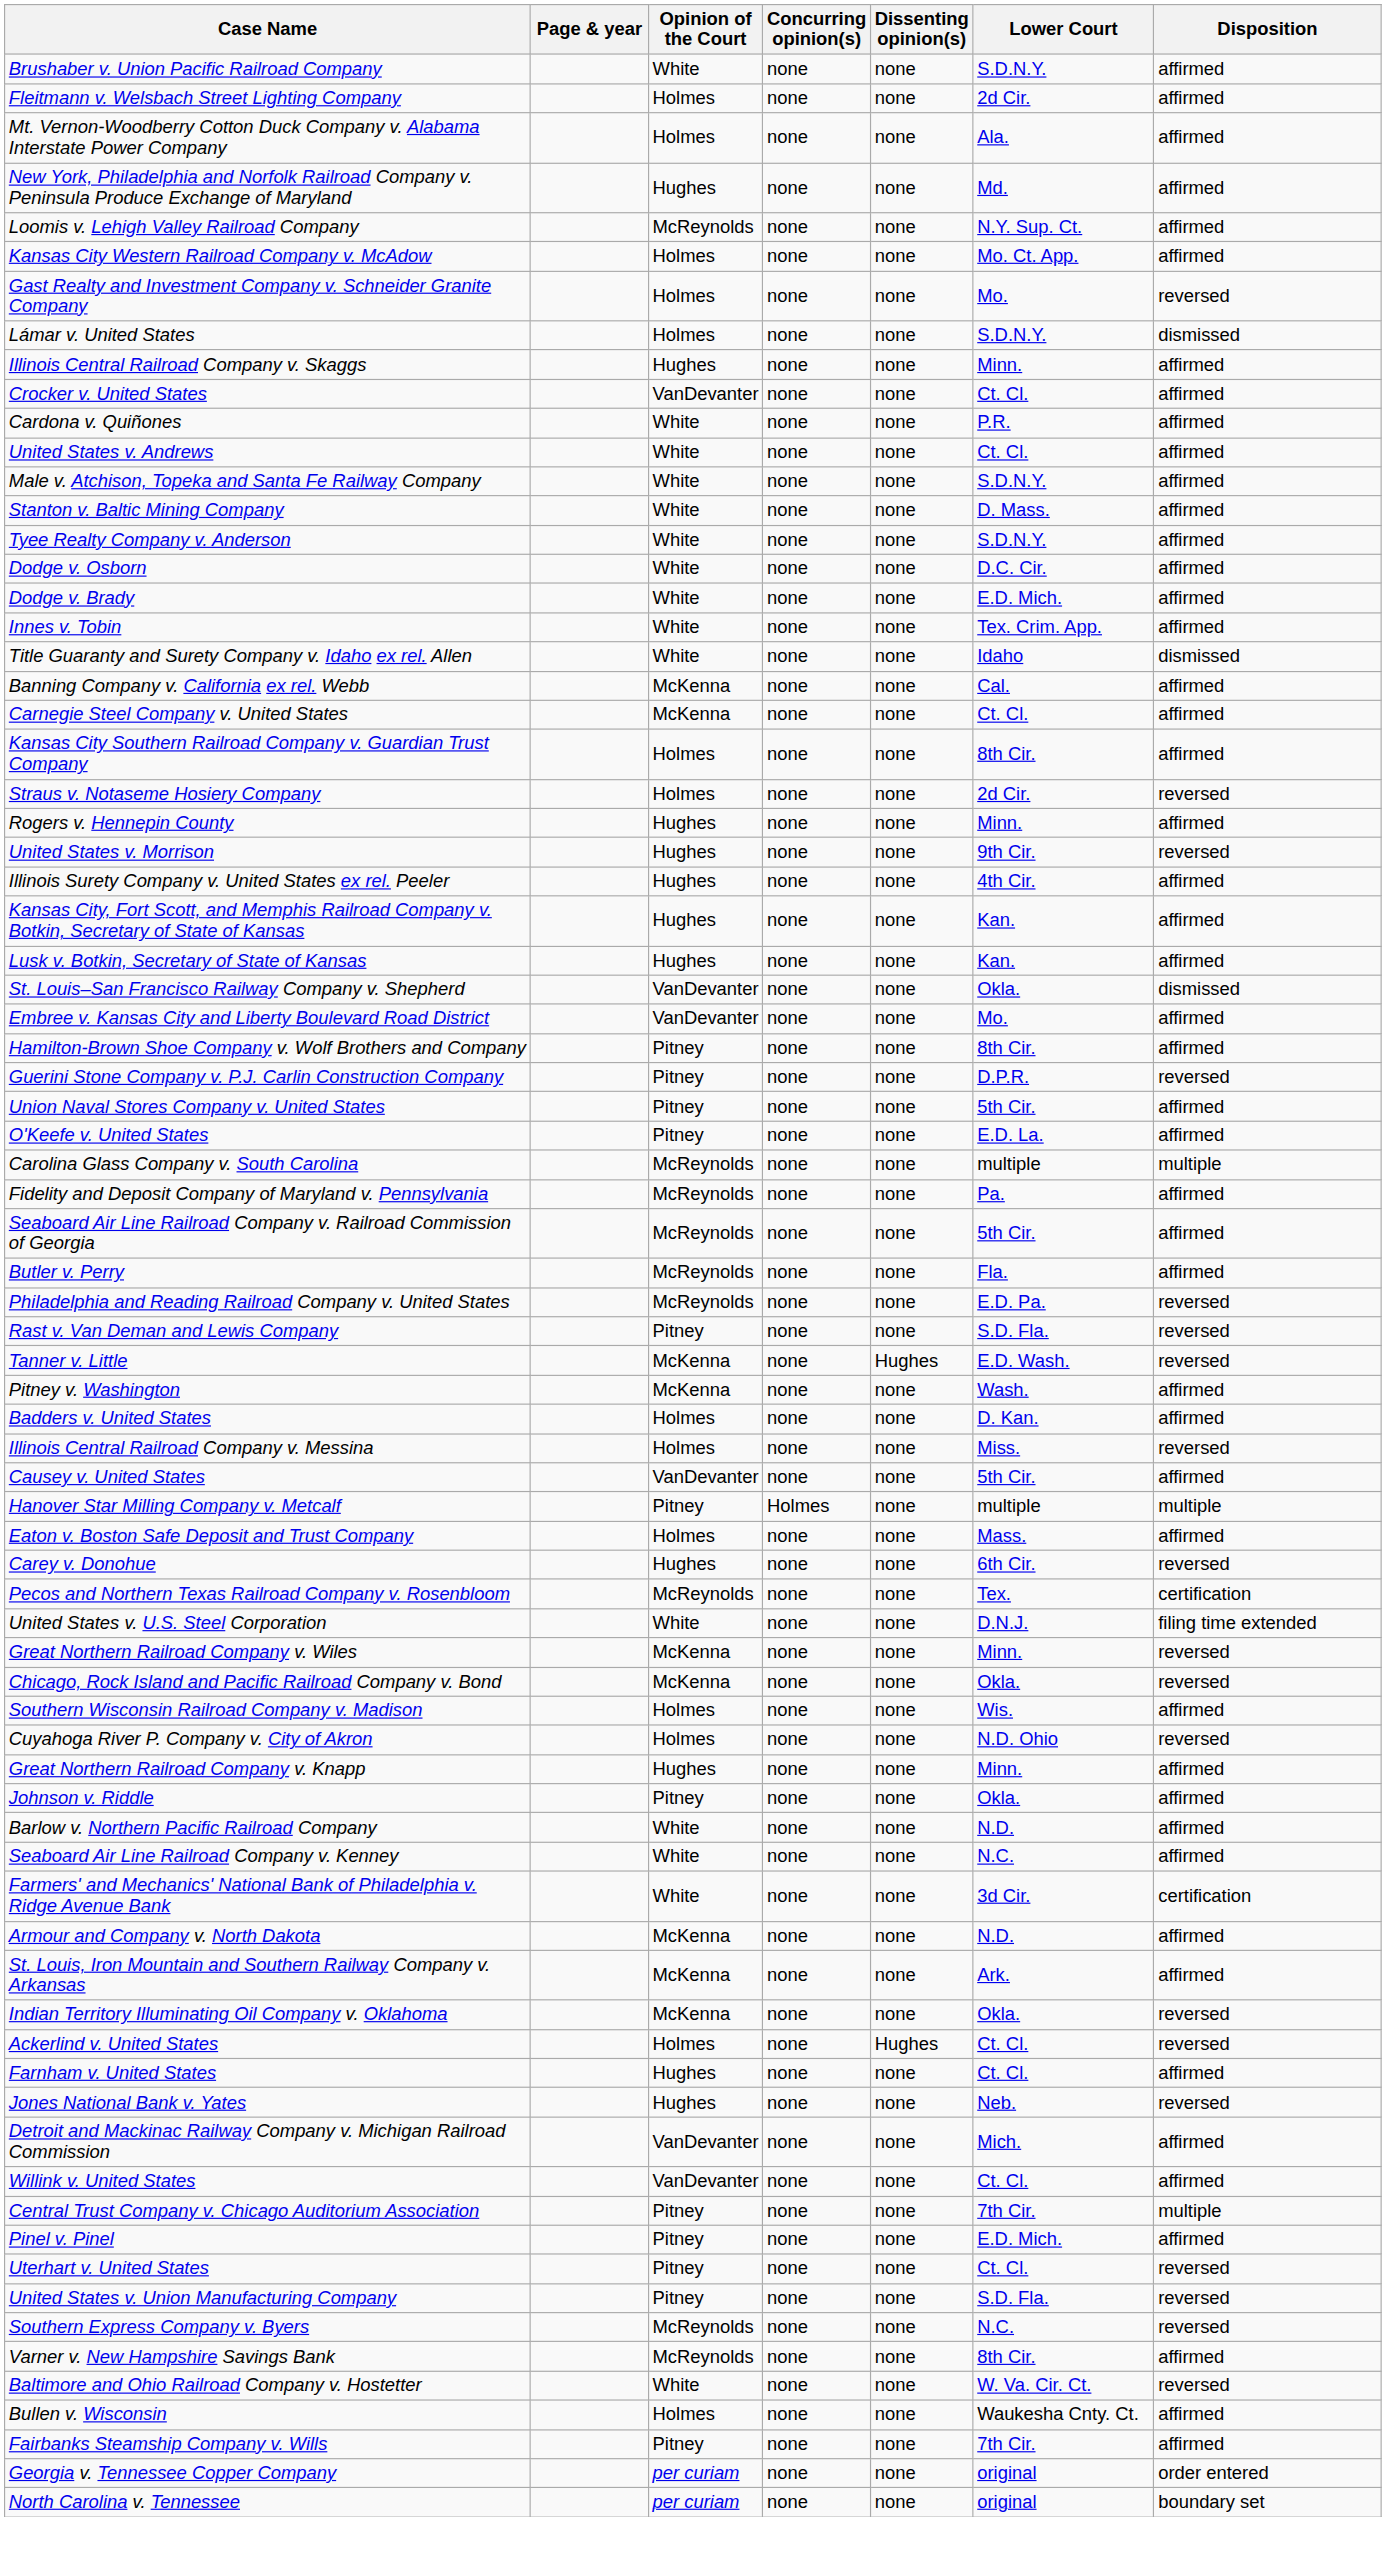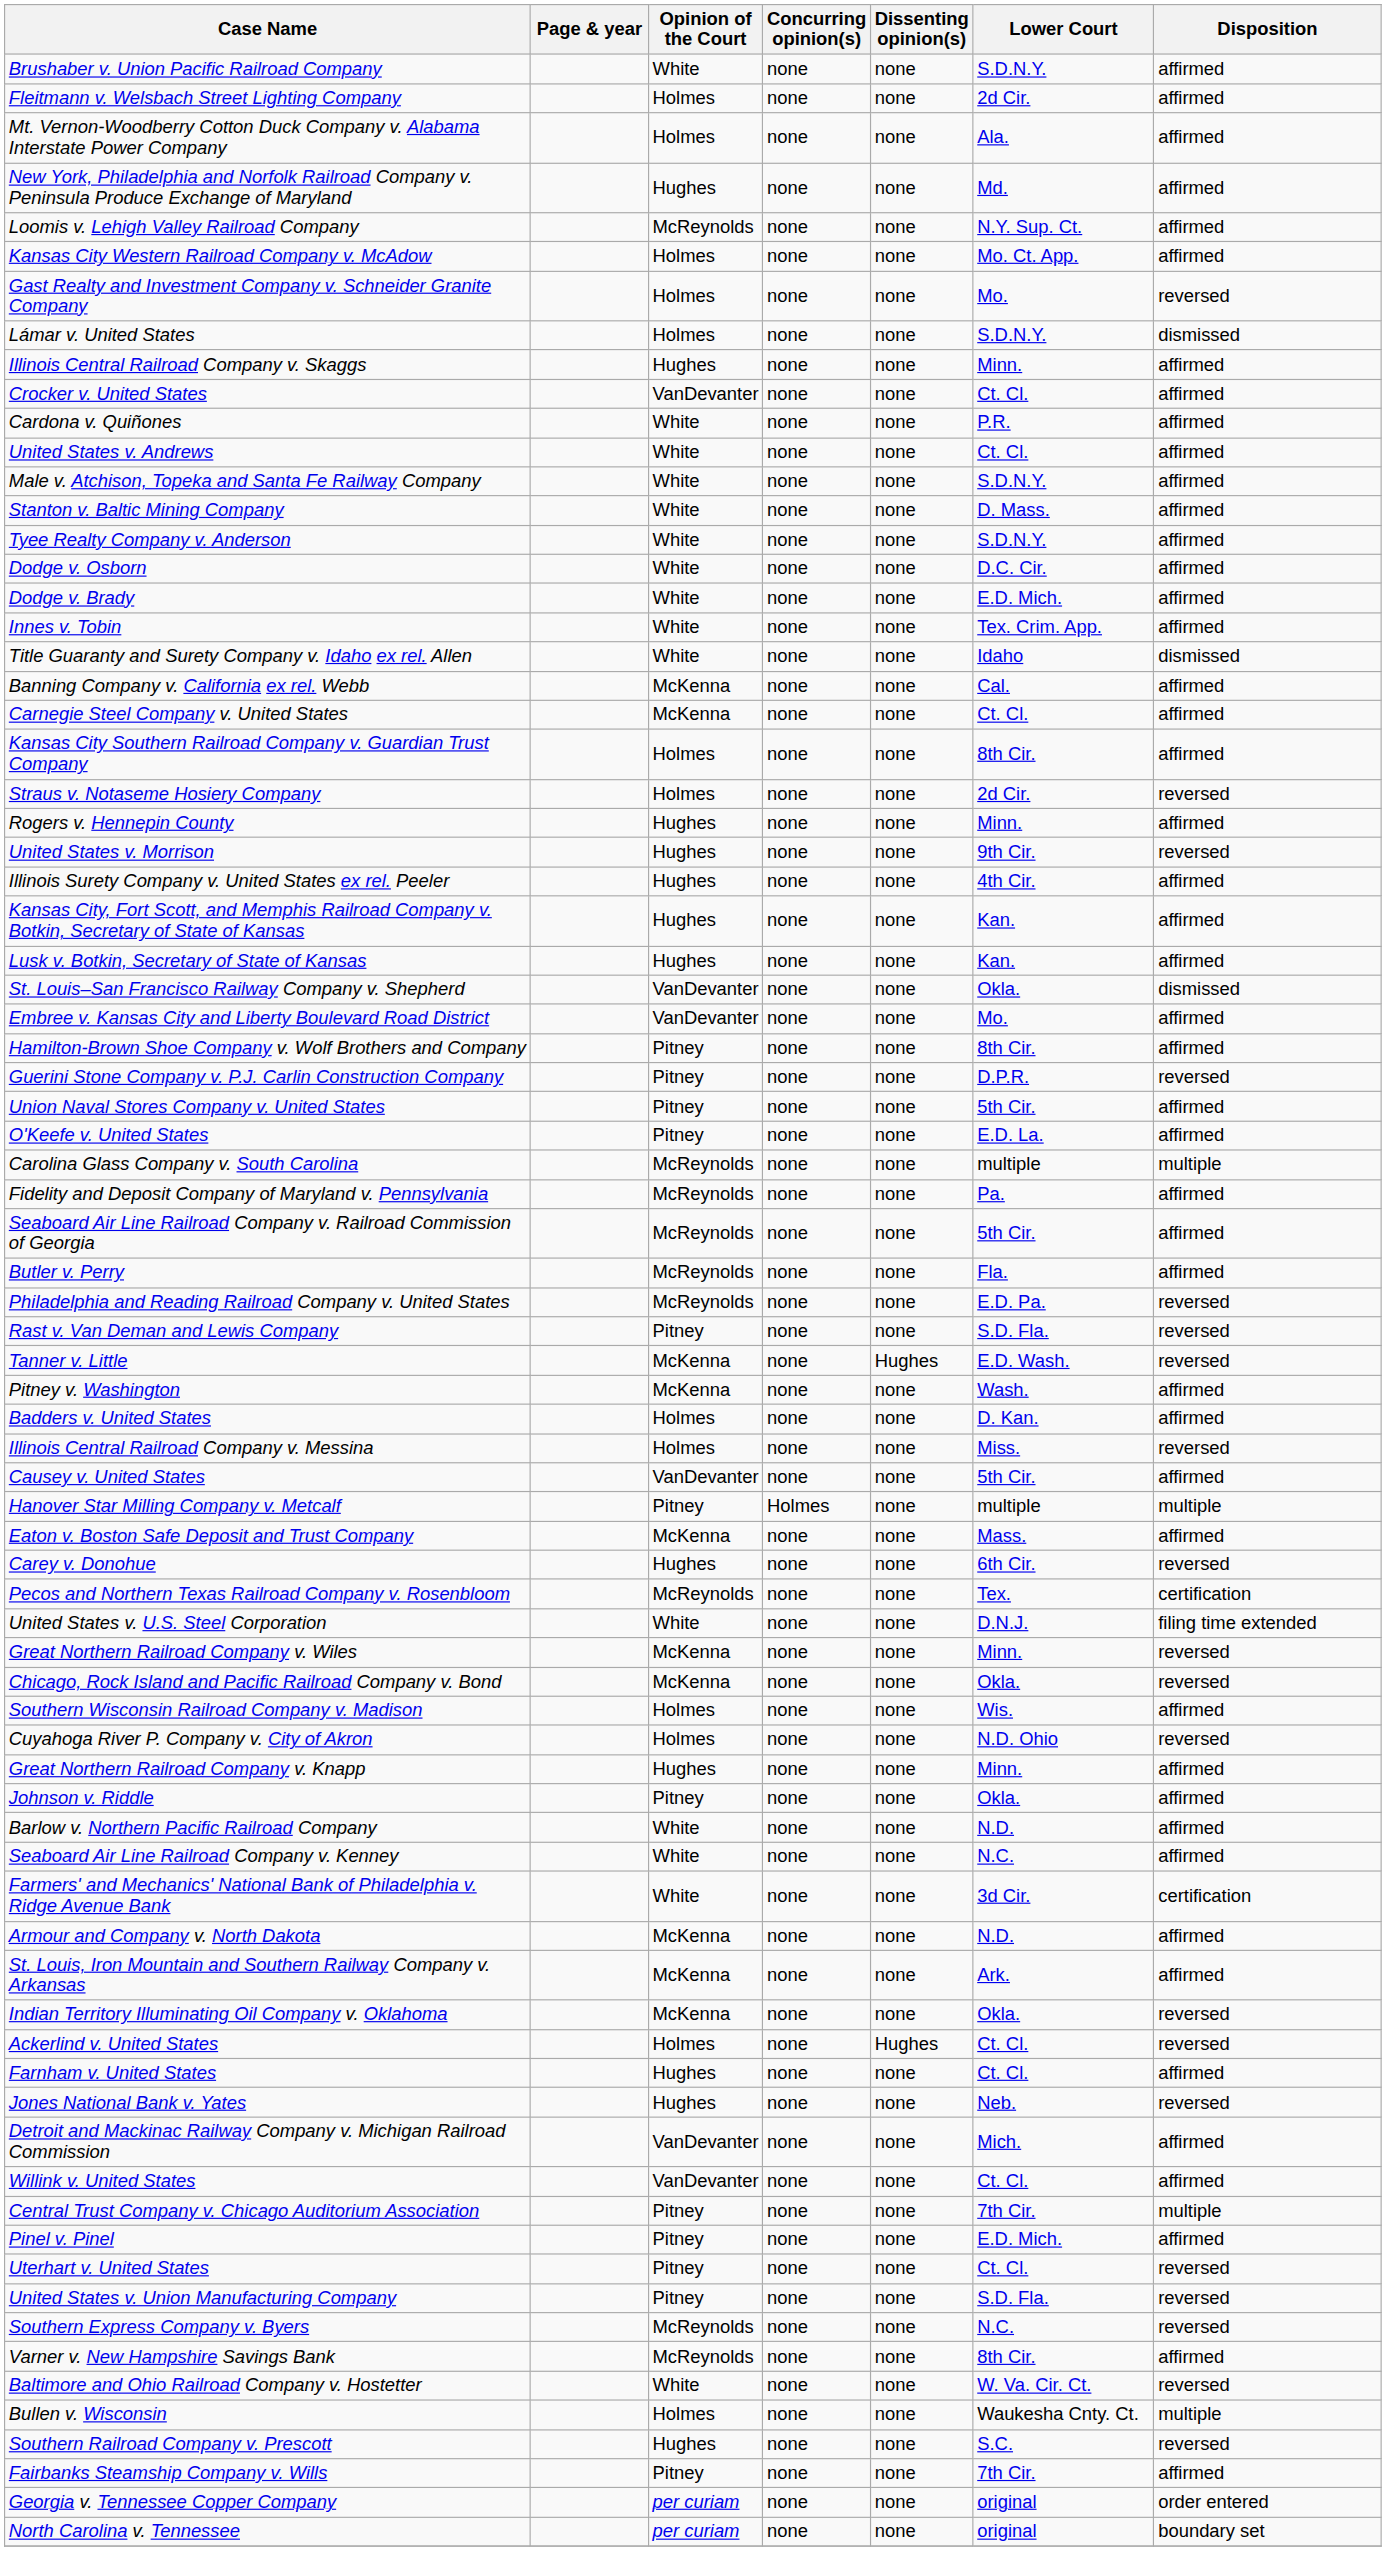Eaton v. Boston Safe Deposit and Trust Company | Opinion of the Court: Holmes -> McKenna
Bullen v. Wisconsin | Disposition: affirmed -> multiple
+ row: Southern Railroad Company v. Prescott | Hughes | none | none | S.C. | reversed
